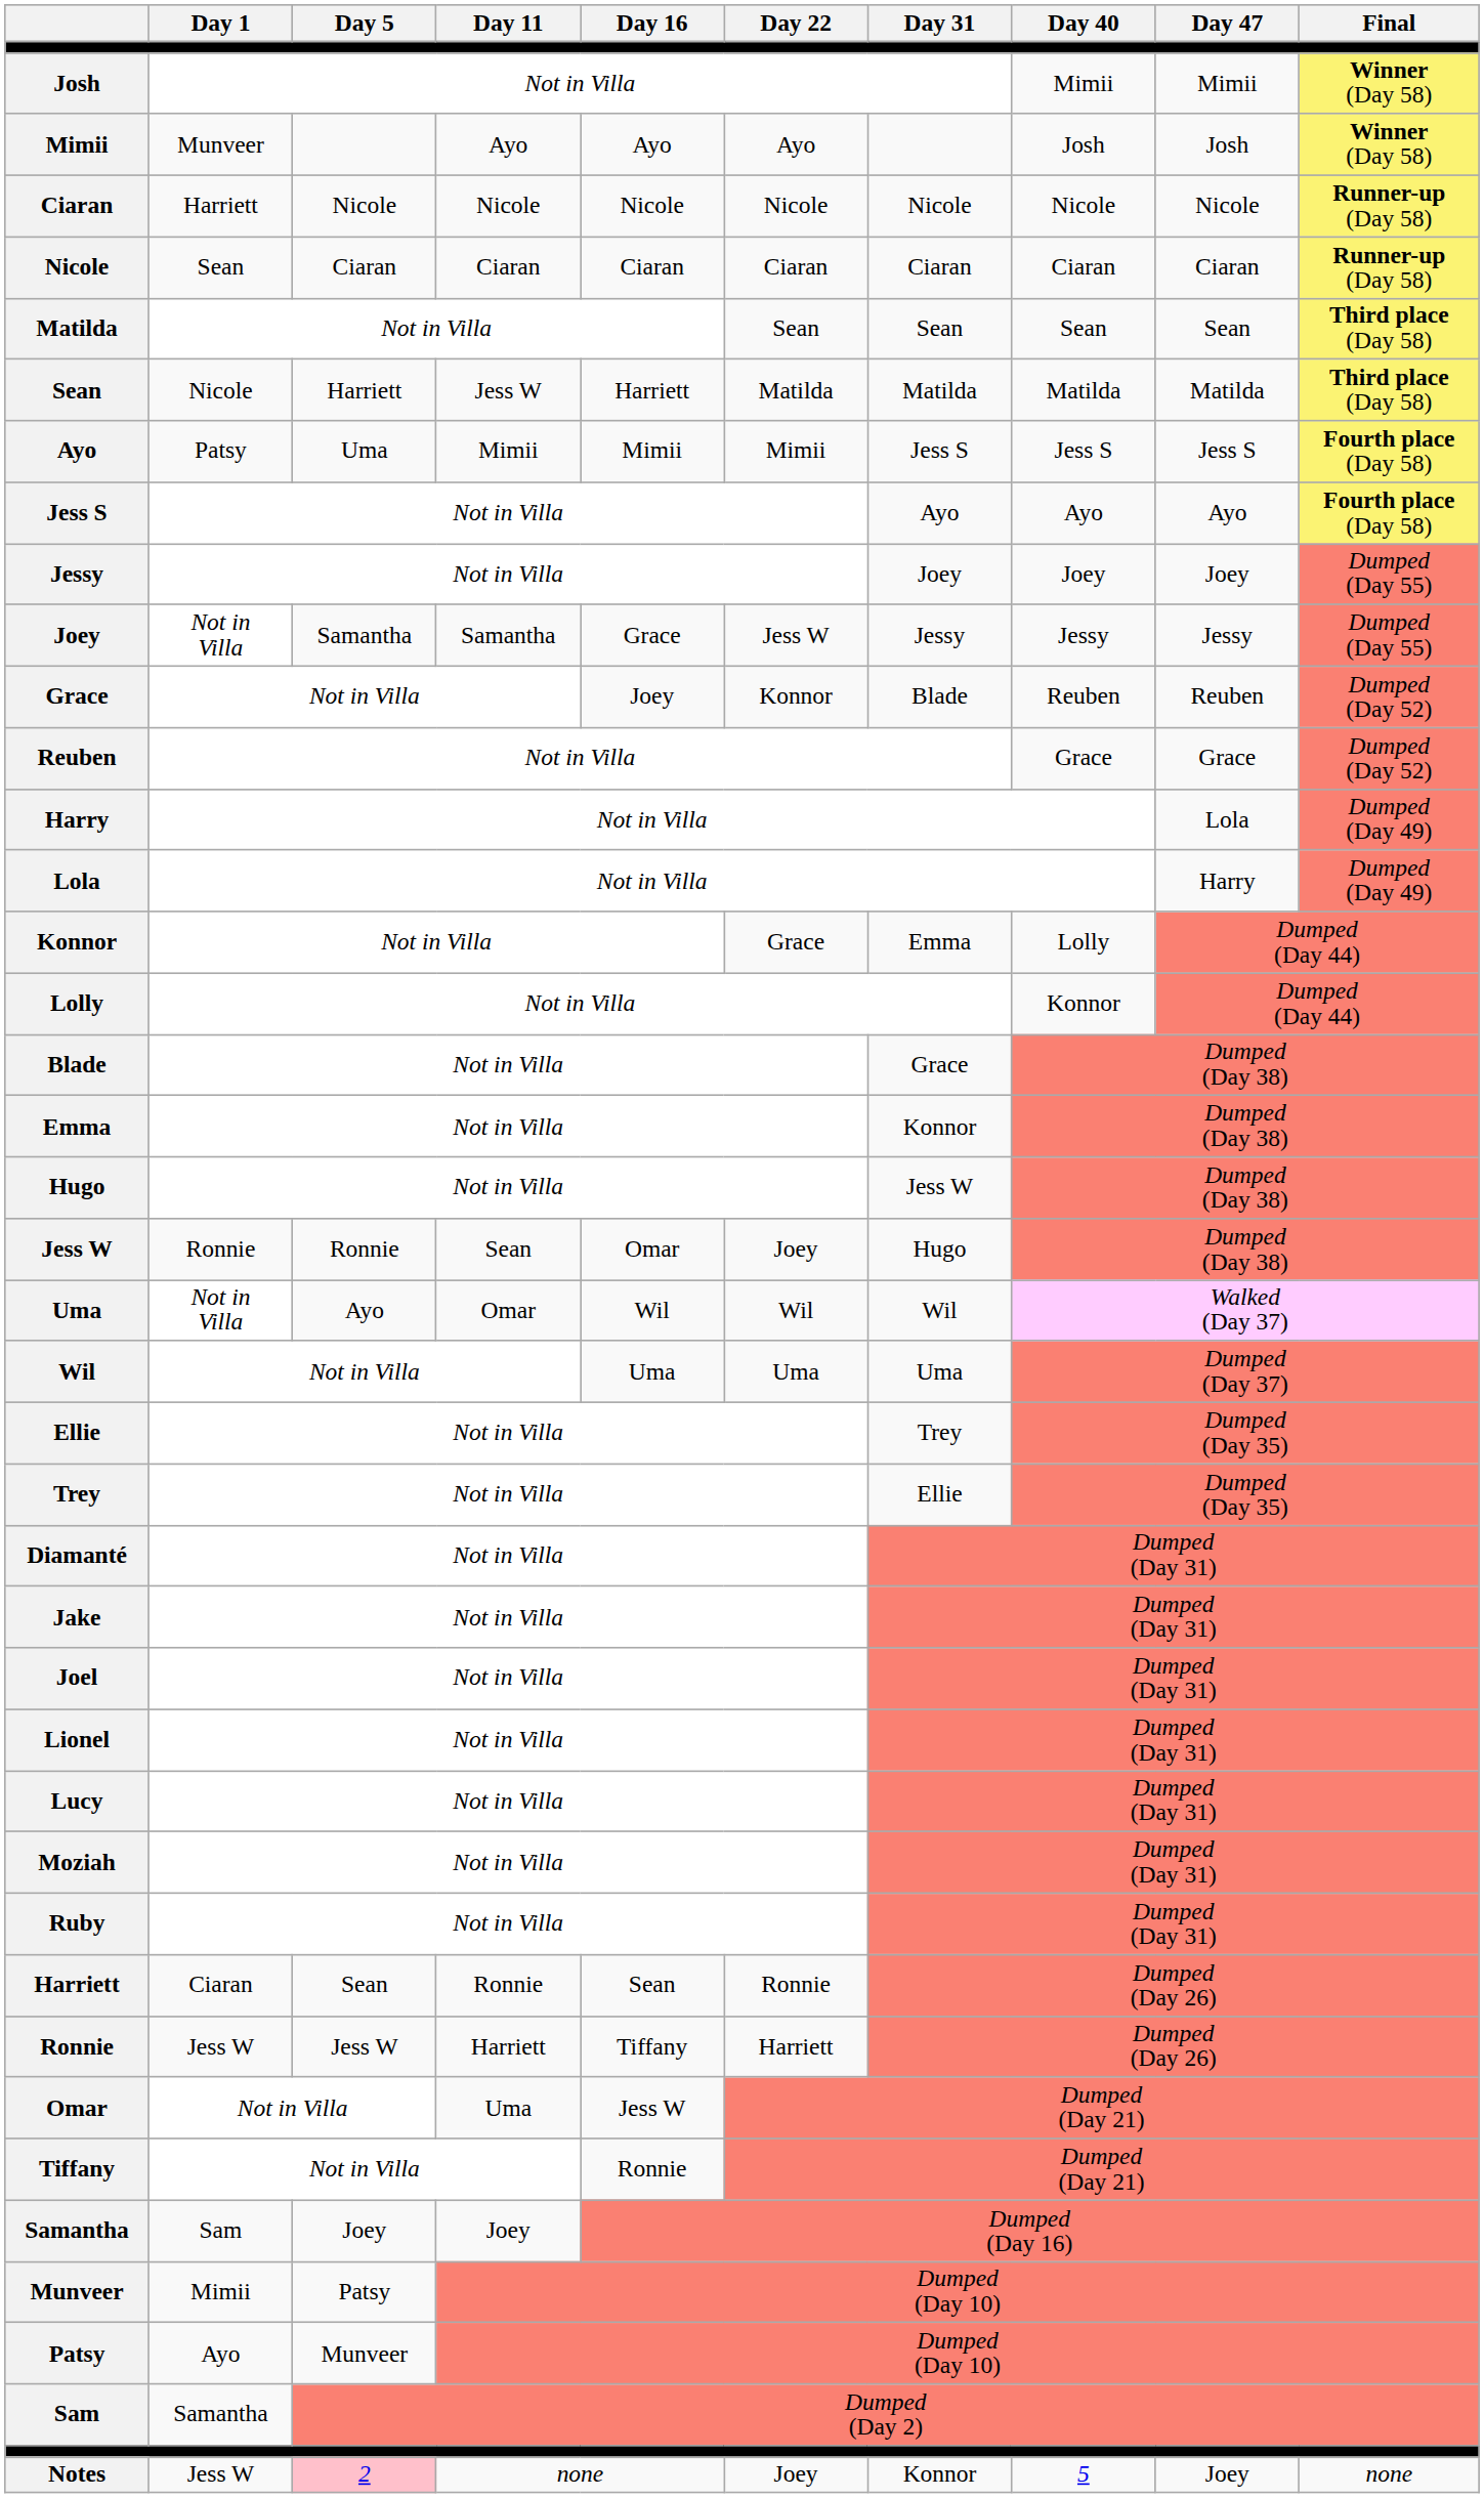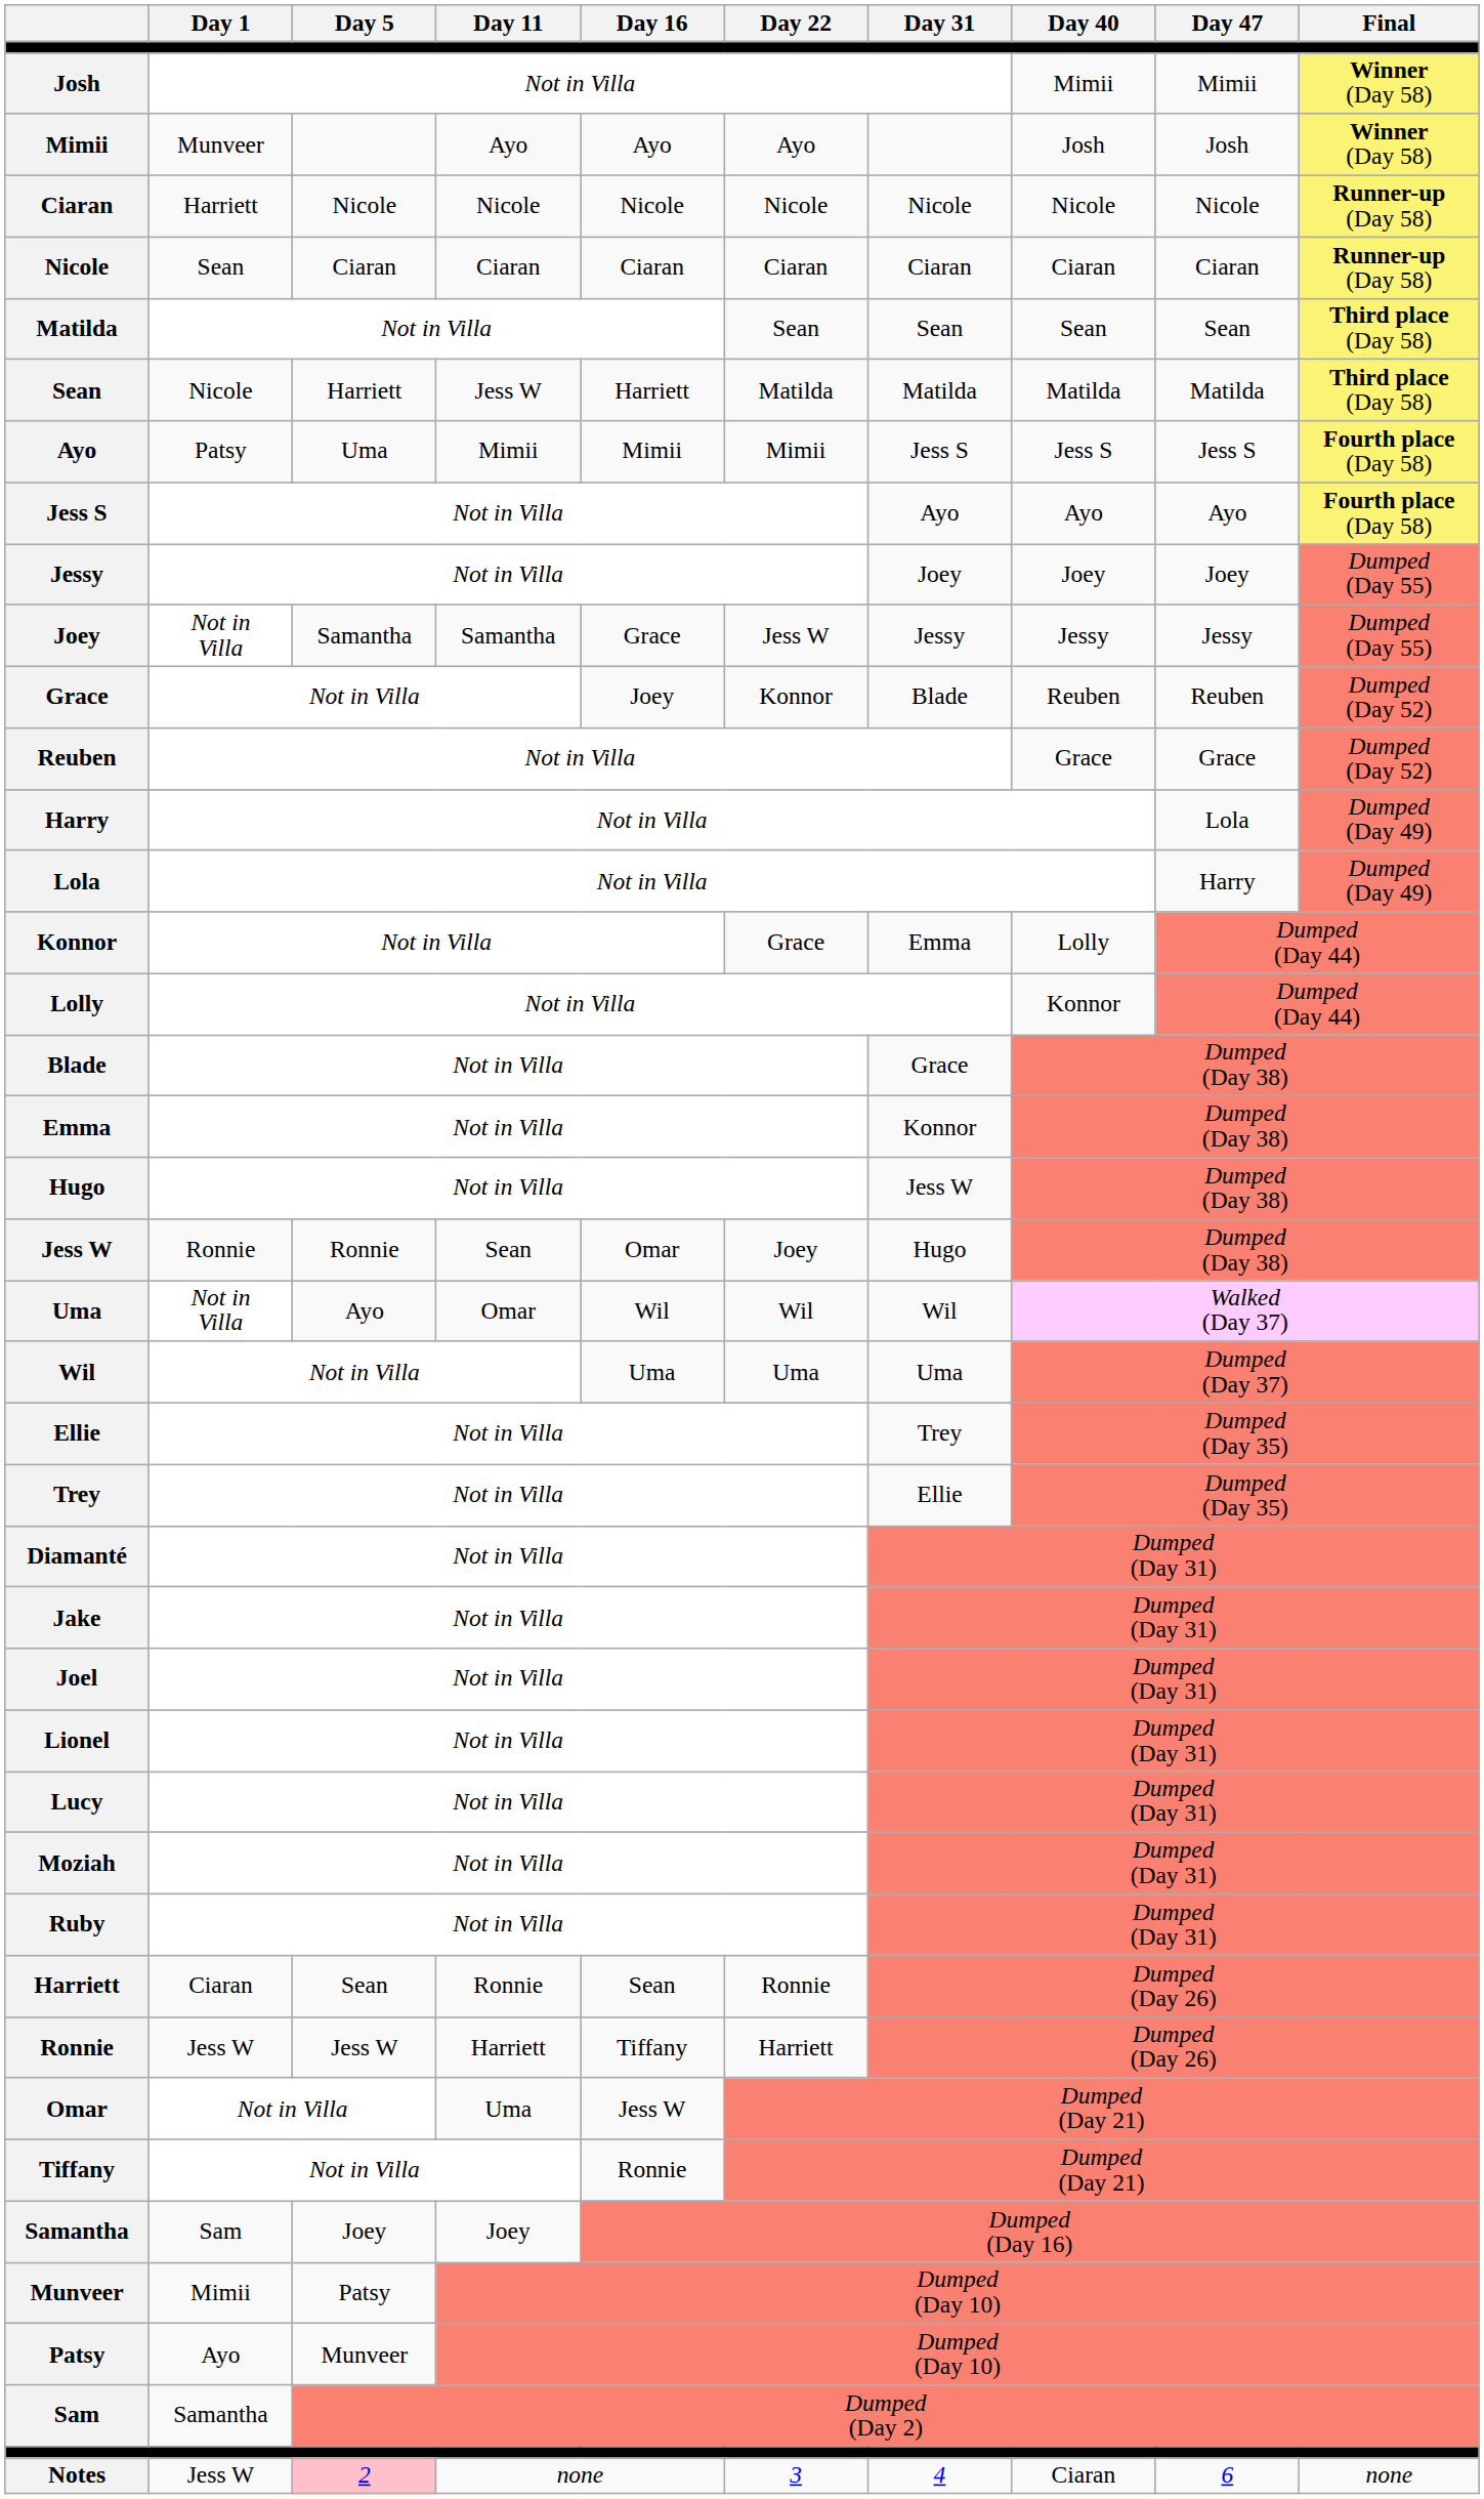Notes | Day 22: Joey -> 3
Notes | Day 31: Konnor -> 4
Notes | Day 40: 5 -> Ciaran
Notes | Day 47: Joey -> 6
